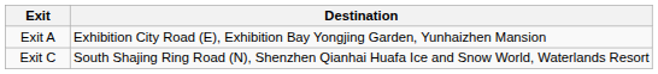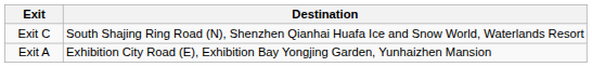rows swapped: Exit A <-> Exit C
